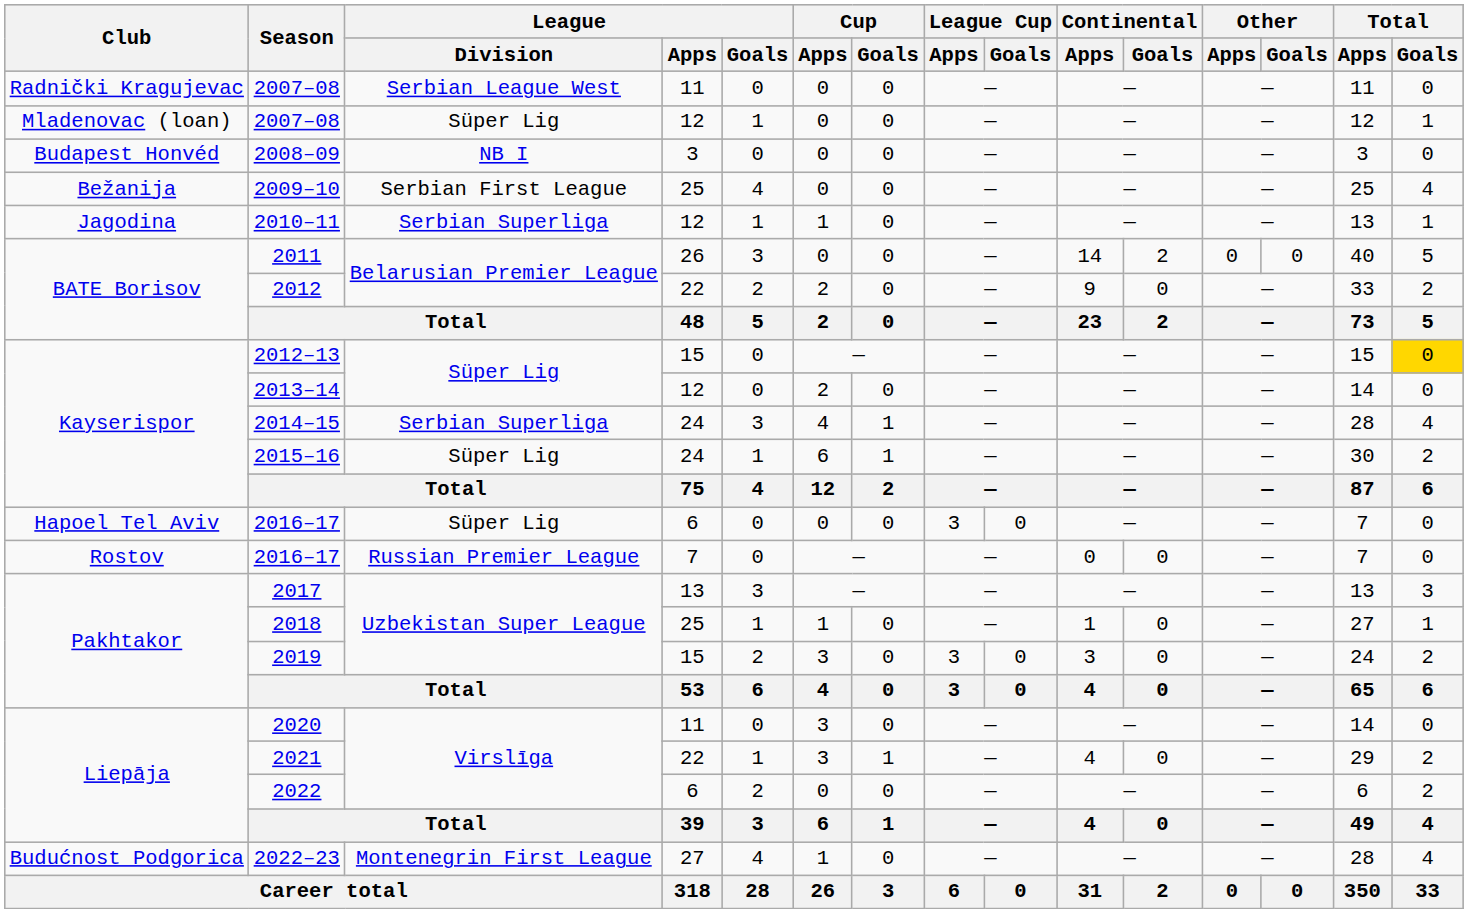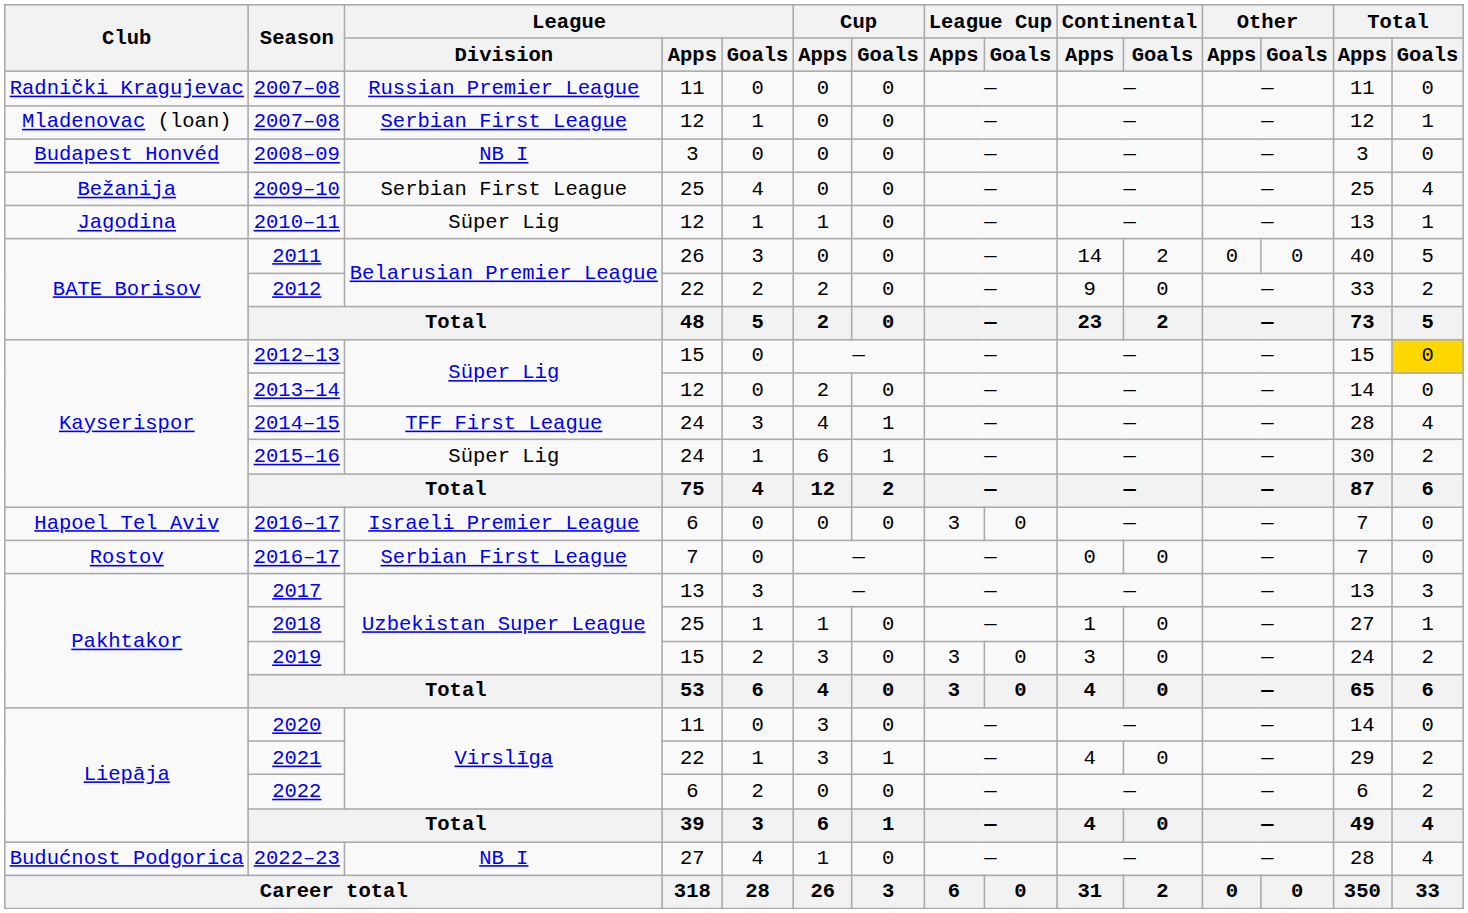Radnički Kragujevac / 2007–08 | League / Division: Serbian League West -> Russian Premier League
Mladenovac (loan) / 2007–08 | League / Division: Süper Lig -> Serbian First League
2010–11 | League / Division: Serbian Superliga -> Süper Lig
2014–15 | League / Division: Serbian Superliga -> TFF First League
Hapoel Tel Aviv / 2016–17 | League / Division: Süper Lig -> Israeli Premier League
Rostov / 2016–17 | League / Division: Russian Premier League -> Serbian First League
2022–23 | League / Division: Montenegrin First League -> NB I
